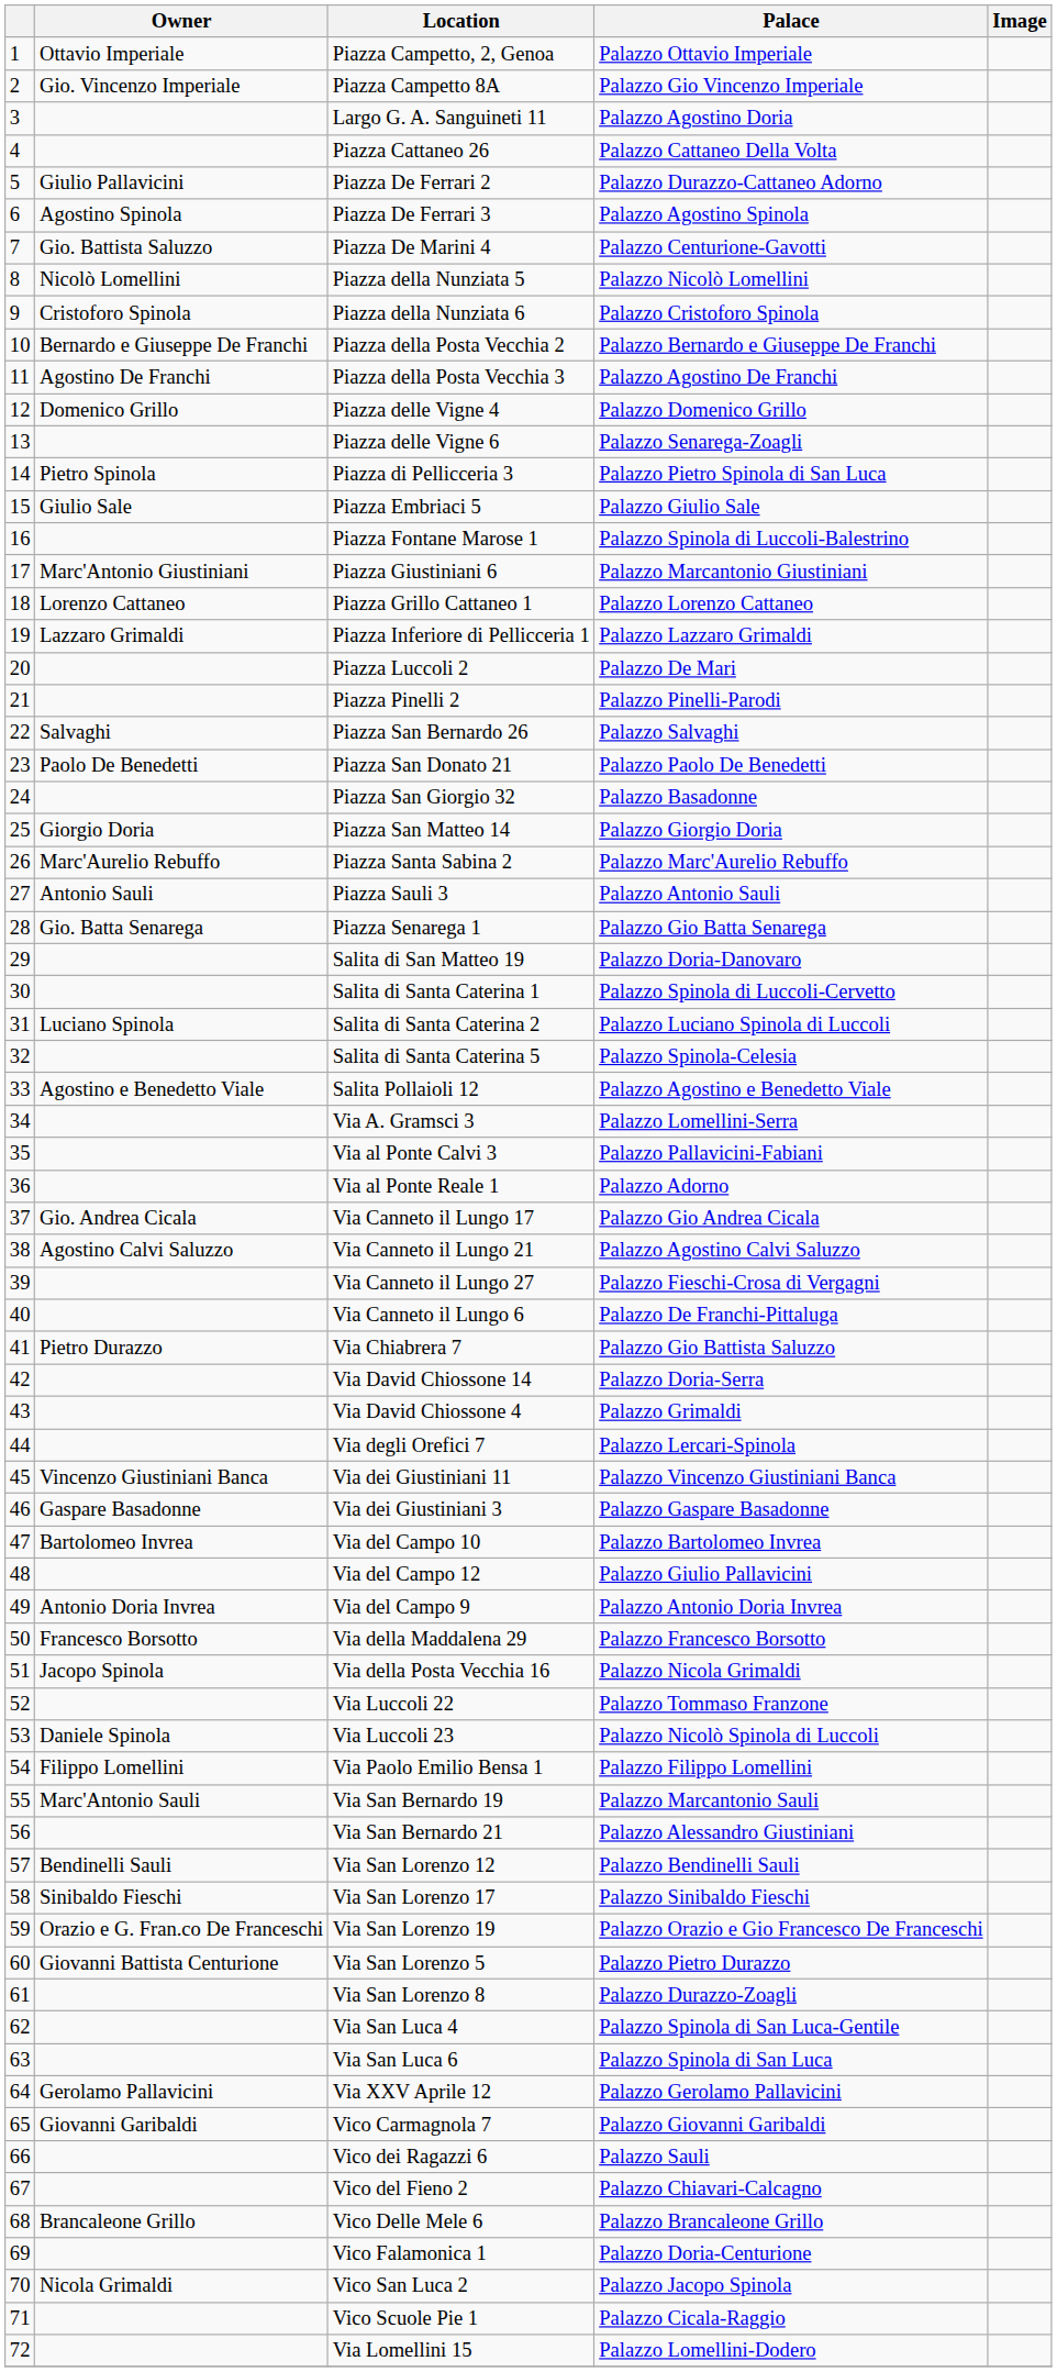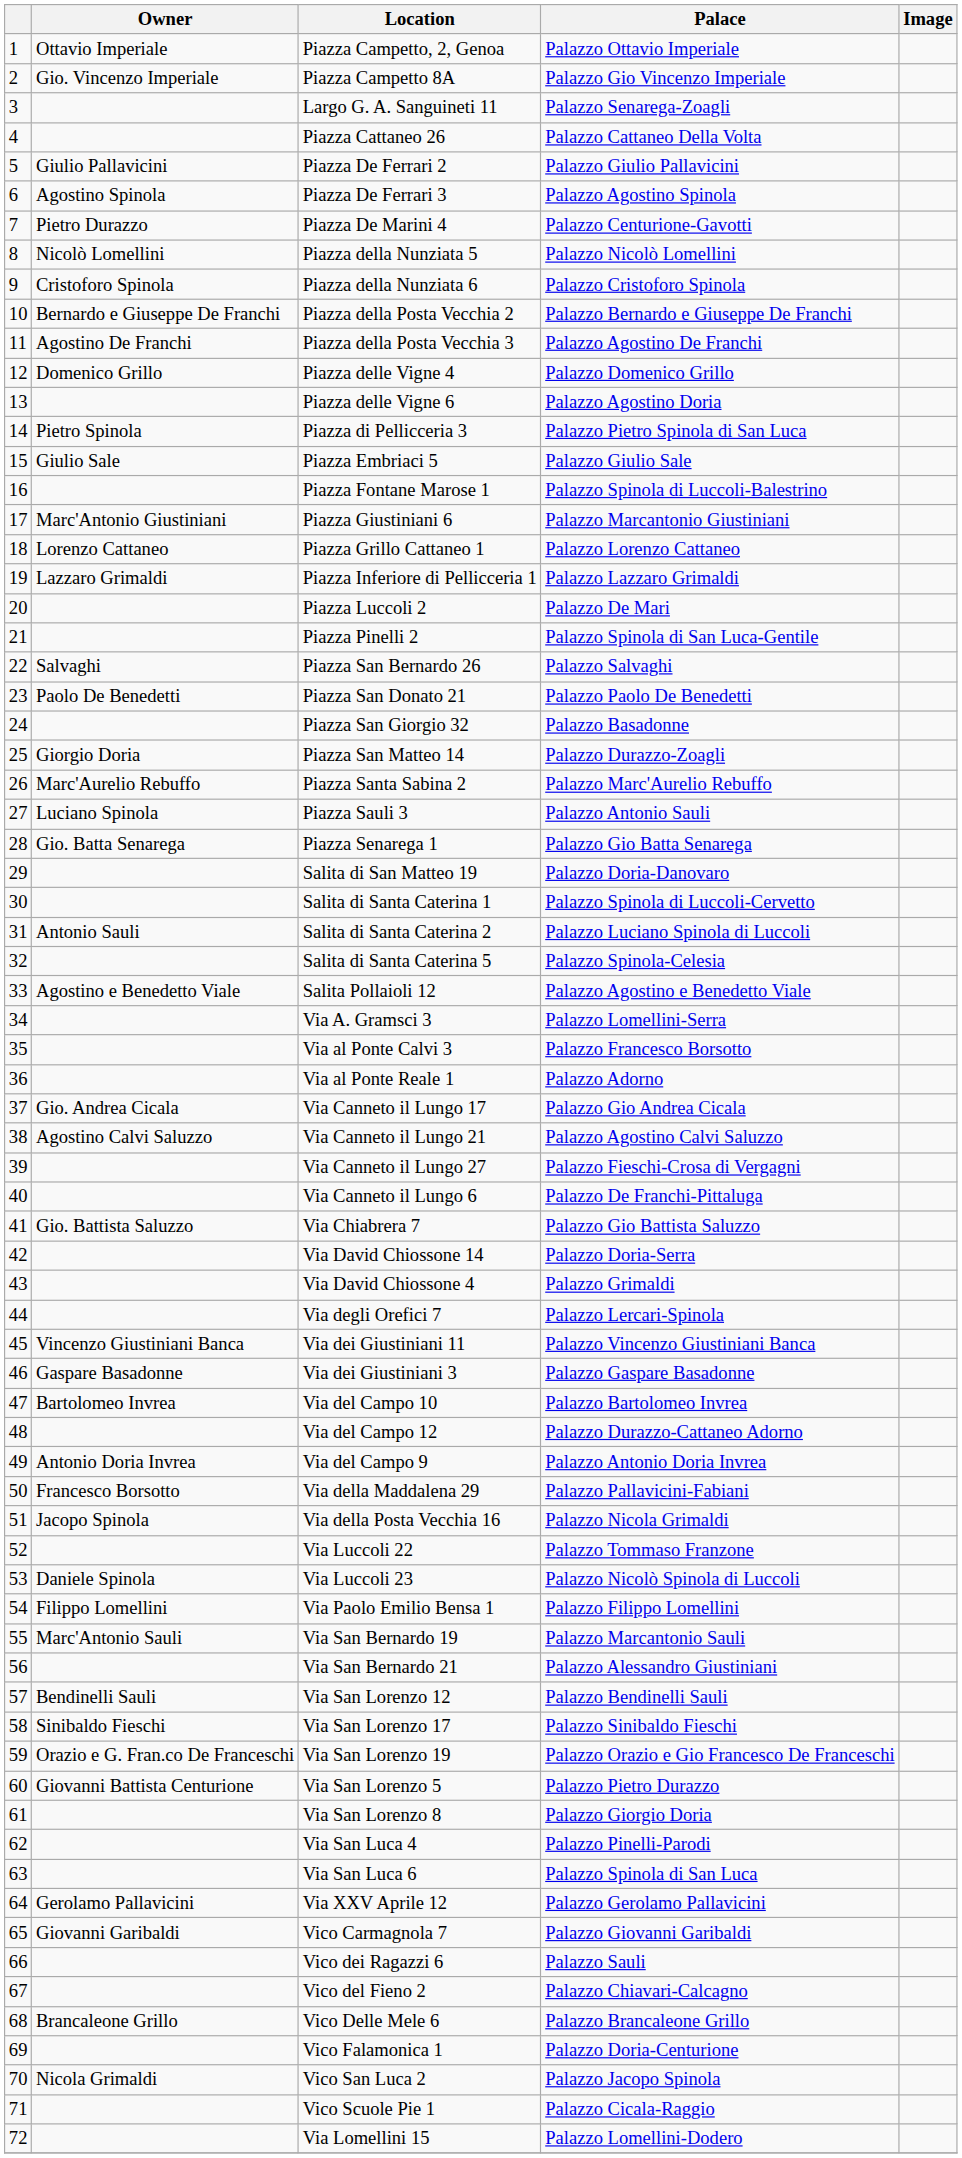Largo G. A. Sanguineti 11 | Palace: Palazzo Agostino Doria -> Palazzo Senarega-Zoagli
Piazza De Ferrari 2 | Palace: Palazzo Durazzo-Cattaneo Adorno -> Palazzo Giulio Pallavicini
Piazza De Marini 4 | Owner: Gio. Battista Saluzzo -> Pietro Durazzo
Piazza delle Vigne 6 | Palace: Palazzo Senarega-Zoagli -> Palazzo Agostino Doria
Piazza Pinelli 2 | Palace: Palazzo Pinelli-Parodi -> Palazzo Spinola di San Luca-Gentile
Piazza San Matteo 14 | Palace: Palazzo Giorgio Doria -> Palazzo Durazzo-Zoagli
Piazza Sauli 3 | Owner: Antonio Sauli -> Luciano Spinola
Salita di Santa Caterina 2 | Owner: Luciano Spinola -> Antonio Sauli
Via al Ponte Calvi 3 | Palace: Palazzo Pallavicini-Fabiani -> Palazzo Francesco Borsotto
Via Chiabrera 7 | Owner: Pietro Durazzo -> Gio. Battista Saluzzo
Via del Campo 12 | Palace: Palazzo Giulio Pallavicini -> Palazzo Durazzo-Cattaneo Adorno
Via della Maddalena 29 | Palace: Palazzo Francesco Borsotto -> Palazzo Pallavicini-Fabiani
Via San Lorenzo 8 | Palace: Palazzo Durazzo-Zoagli -> Palazzo Giorgio Doria
Via San Luca 4 | Palace: Palazzo Spinola di San Luca-Gentile -> Palazzo Pinelli-Parodi
